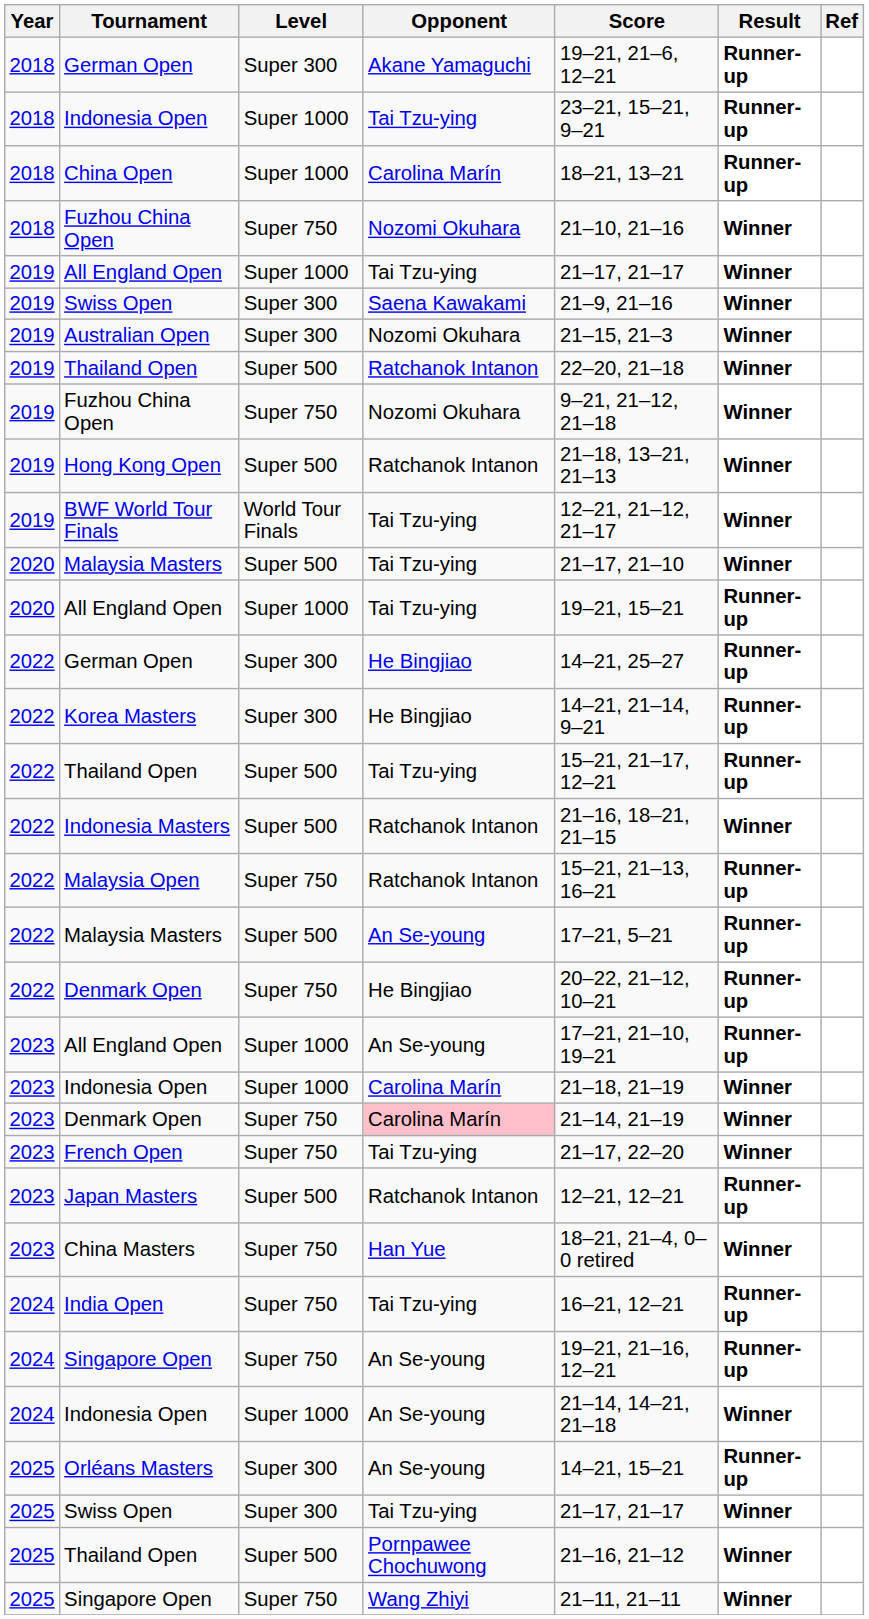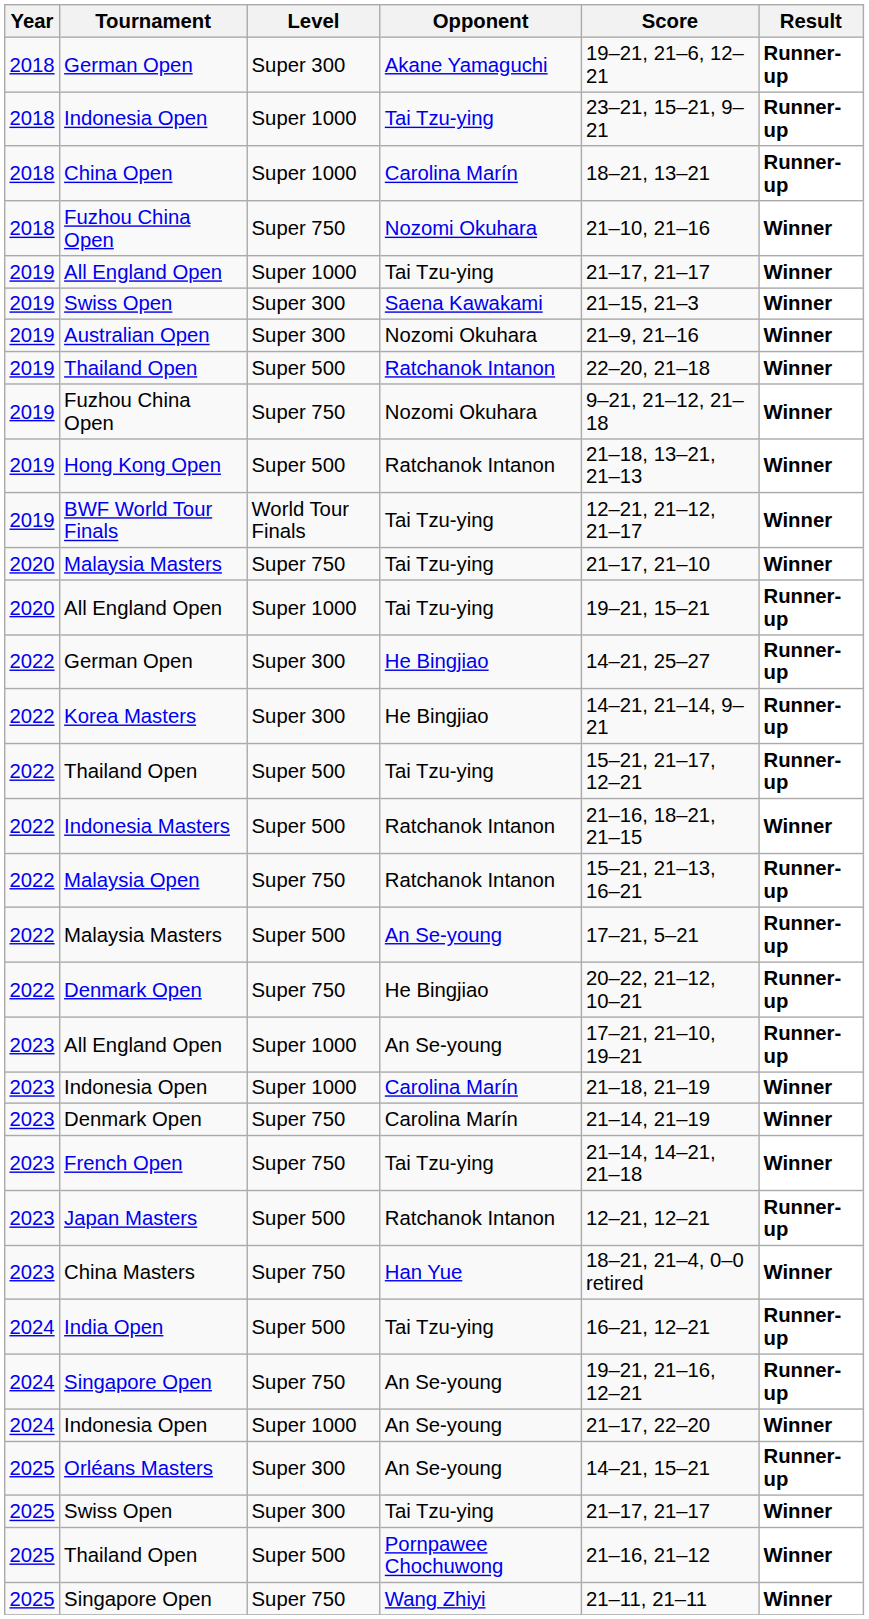- column: Ref
2019 / Swiss Open | Score: 21–9, 21–16 -> 21–15, 21–3
Australian Open | Score: 21–15, 21–3 -> 21–9, 21–16
2020 / Malaysia Masters | Level: Super 500 -> Super 750
2023 / Denmark Open | Opponent: pink background -> no background
French Open | Score: 21–17, 22–20 -> 21–14, 14–21, 21–18
India Open | Level: Super 750 -> Super 500
2024 / Indonesia Open | Score: 21–14, 14–21, 21–18 -> 21–17, 22–20
